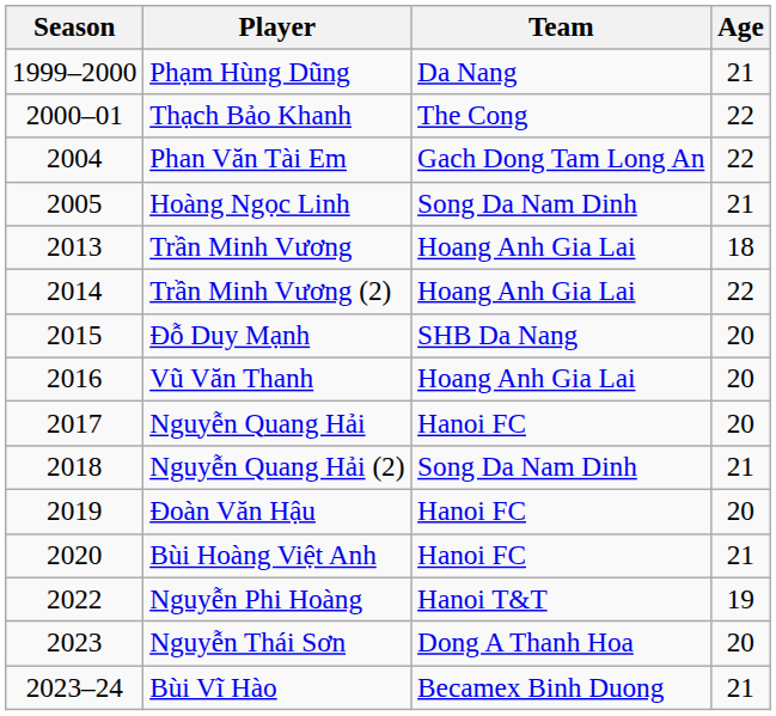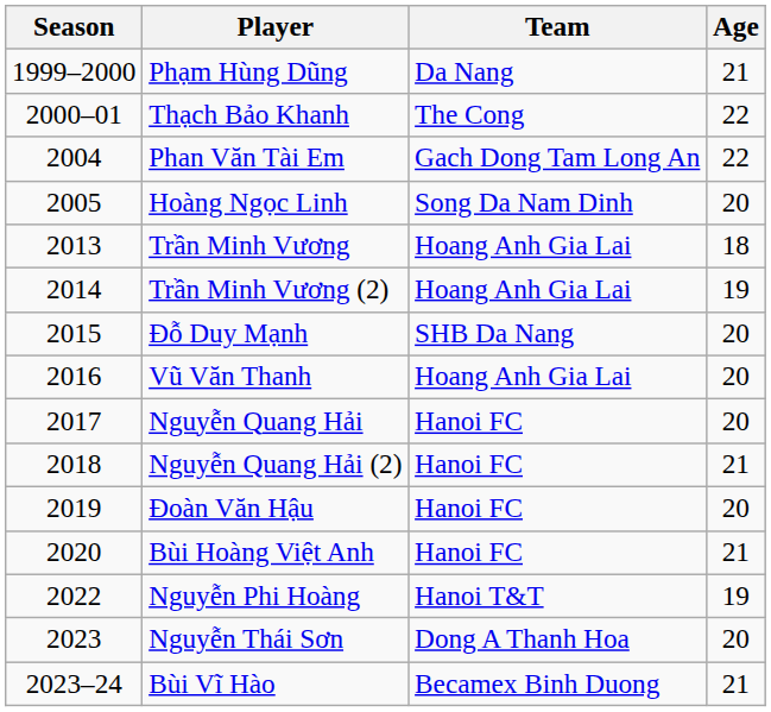Hoàng Ngọc Linh | Age: 21 -> 20
Trần Minh Vương (2) | Age: 22 -> 19
Nguyễn Quang Hải (2) | Team: Song Da Nam Dinh -> Hanoi FC
